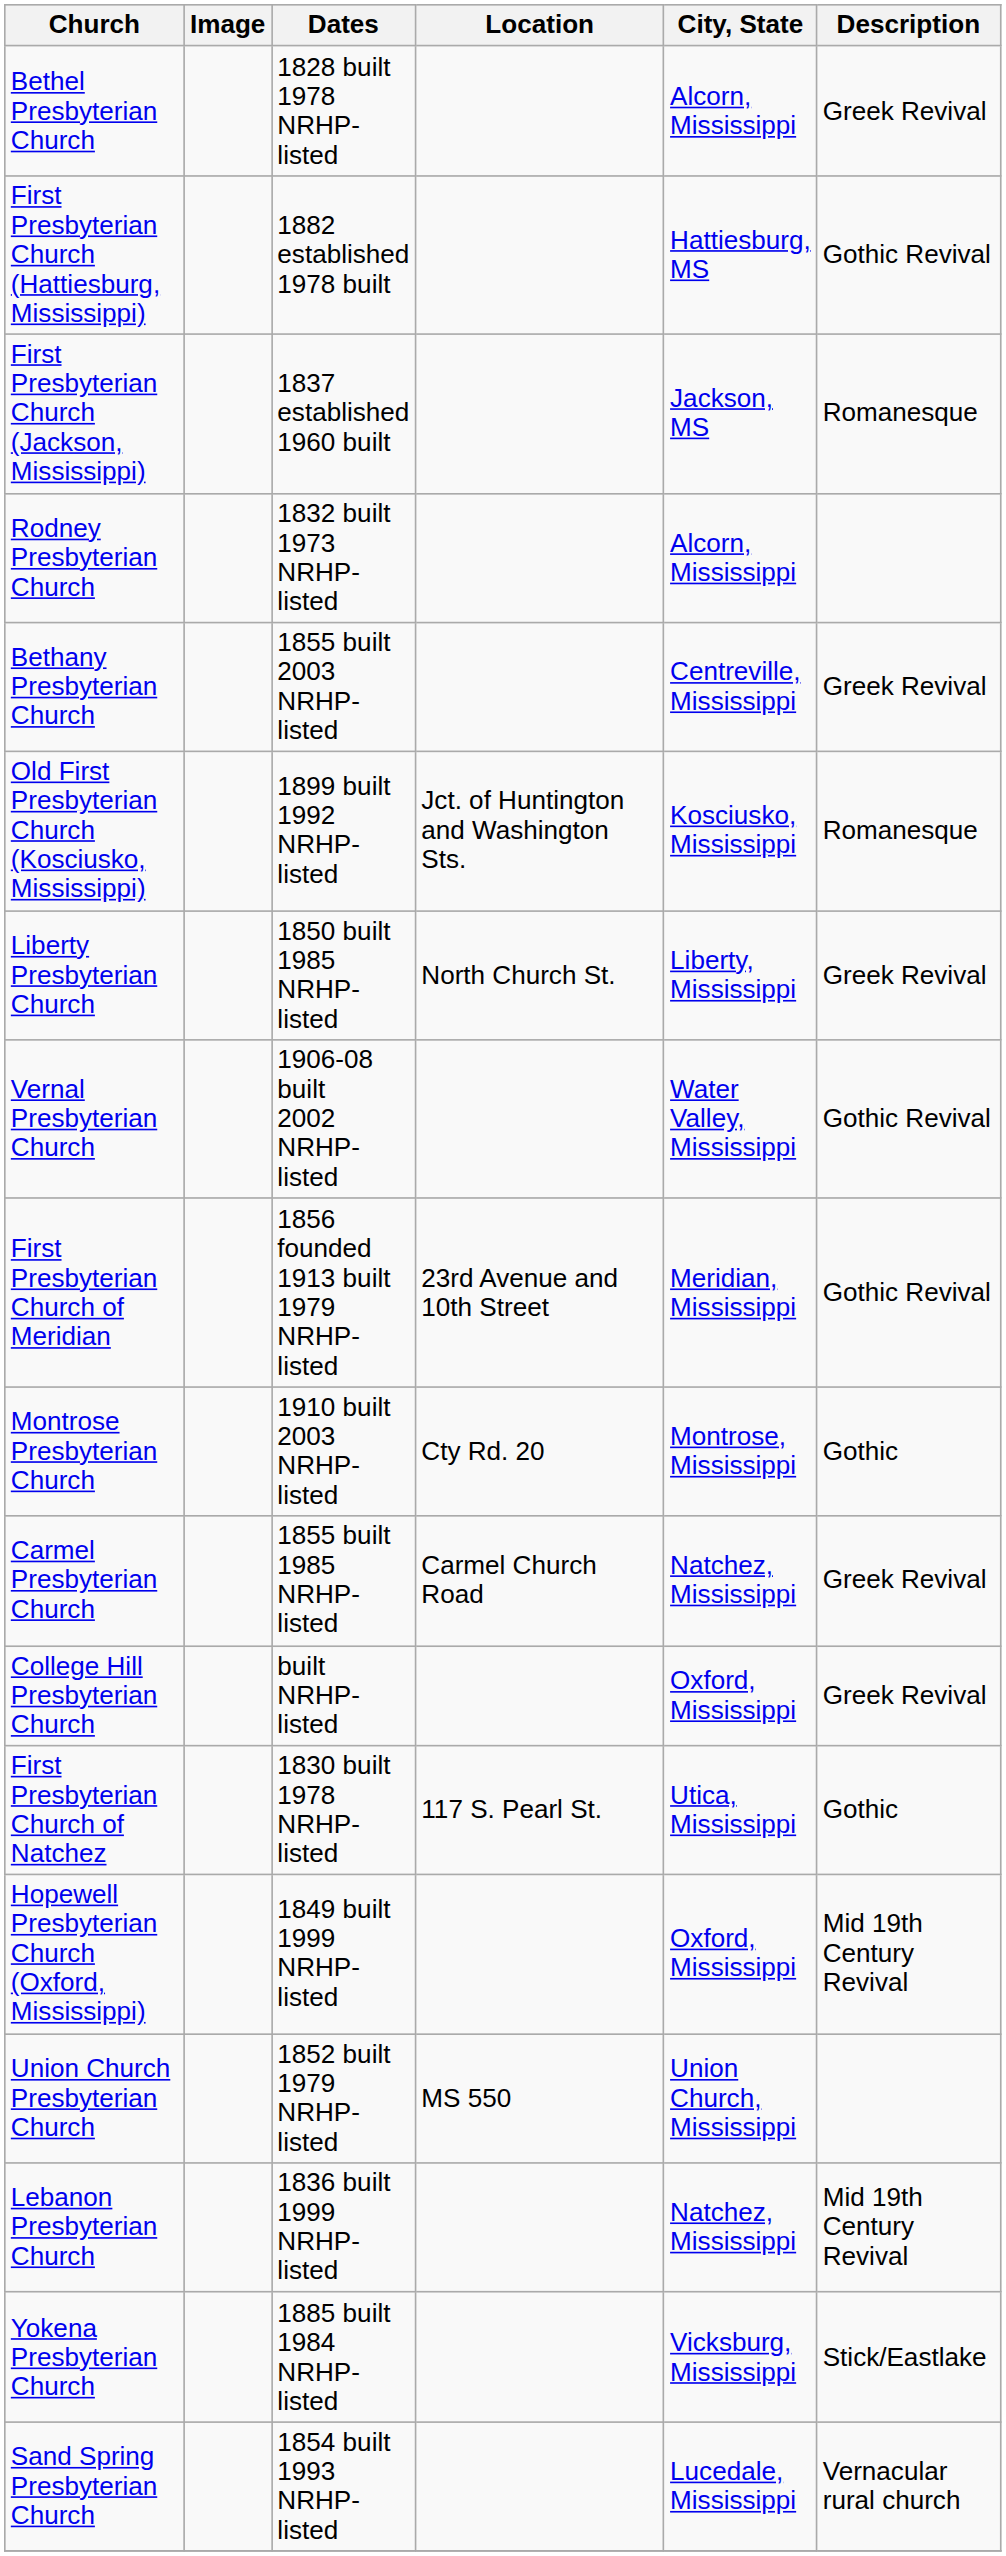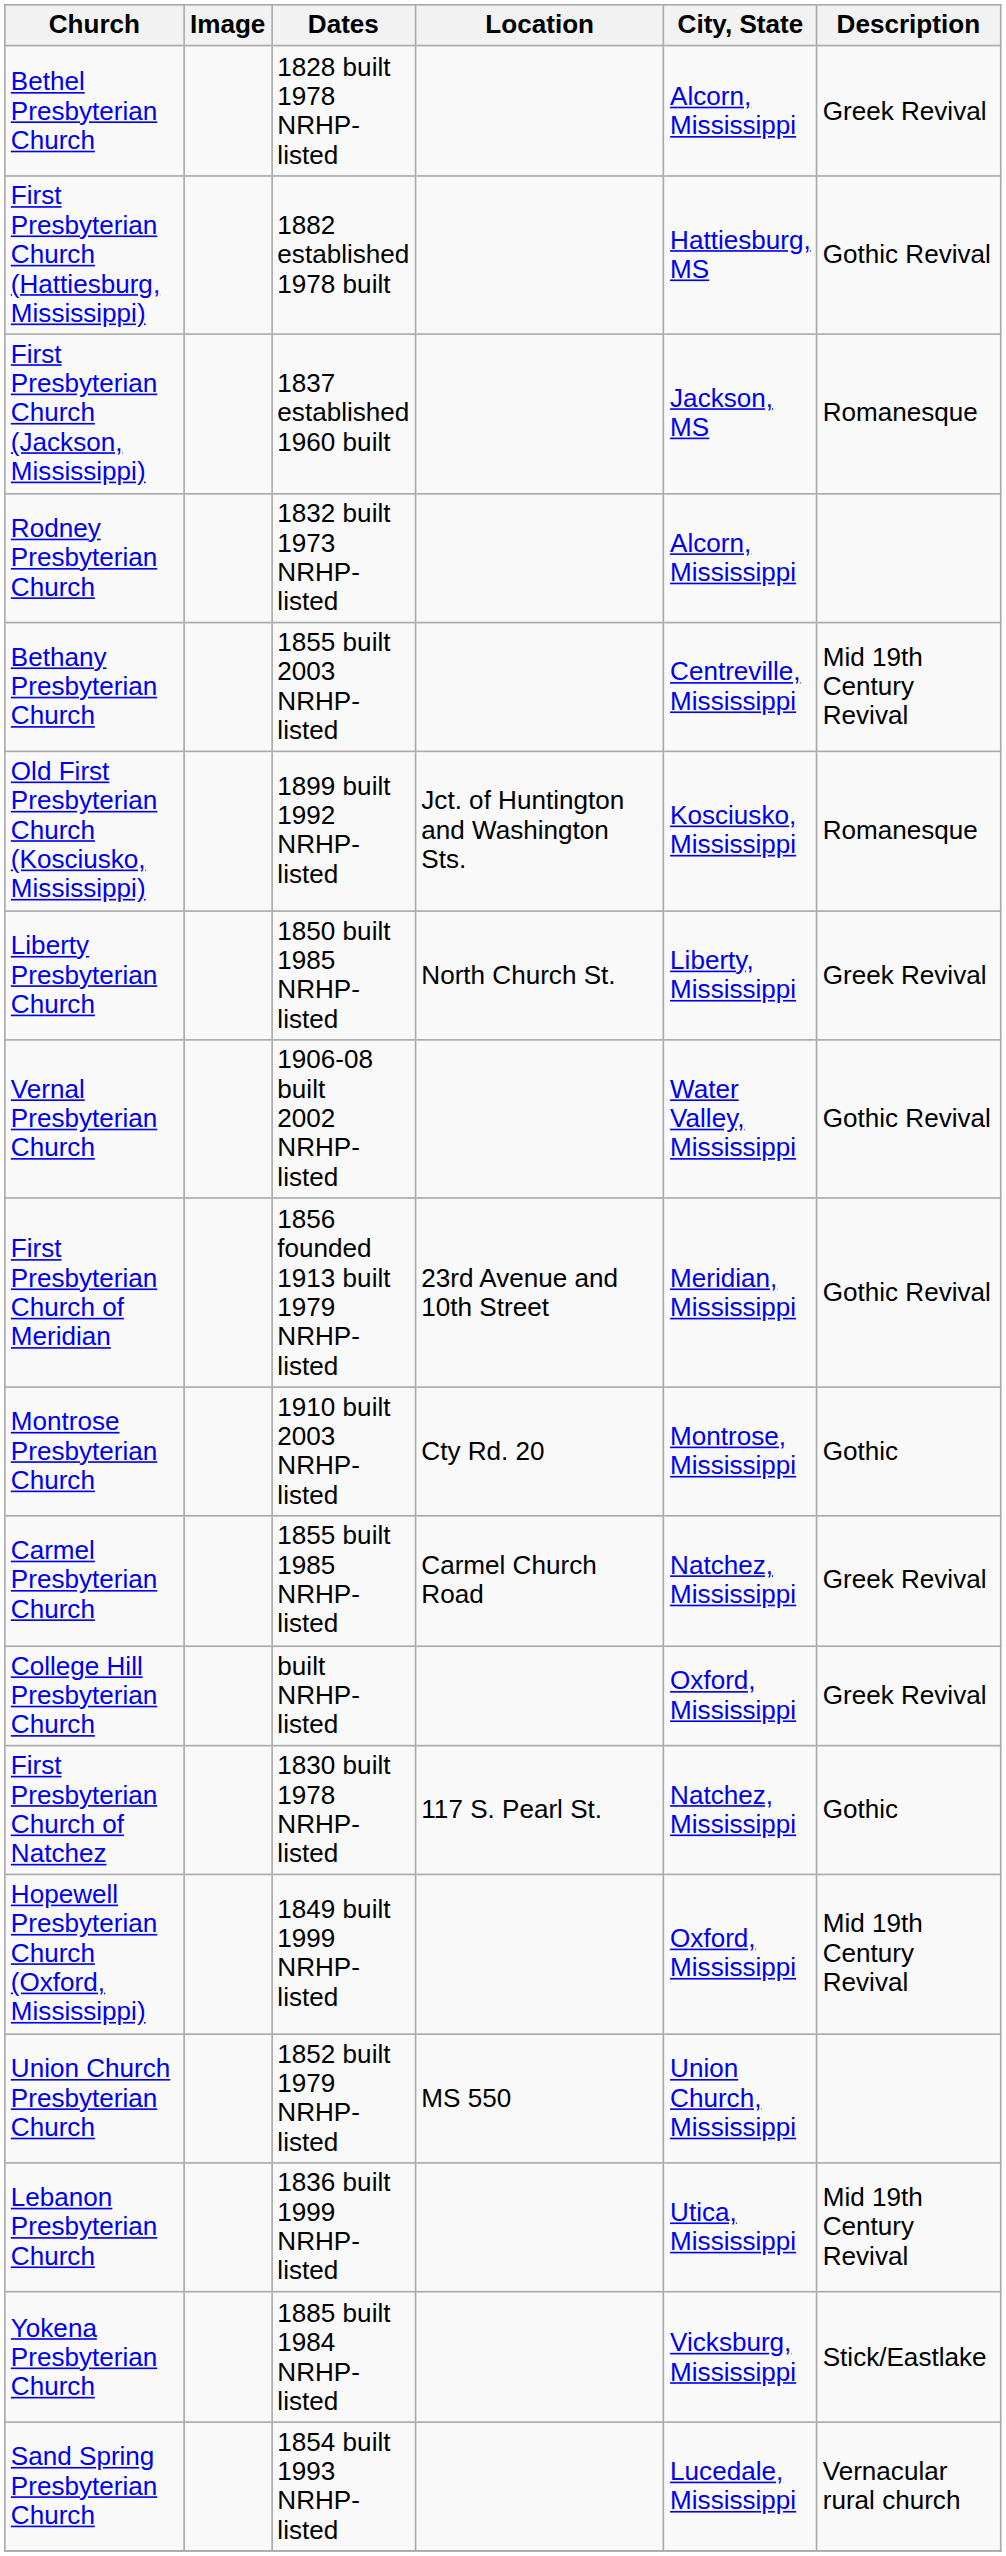Bethany Presbyterian Church | Description: Greek Revival -> Mid 19th Century Revival
First Presbyterian Church of Natchez | City, State: Utica, Mississippi -> Natchez, Mississippi
Lebanon Presbyterian Church | City, State: Natchez, Mississippi -> Utica, Mississippi
